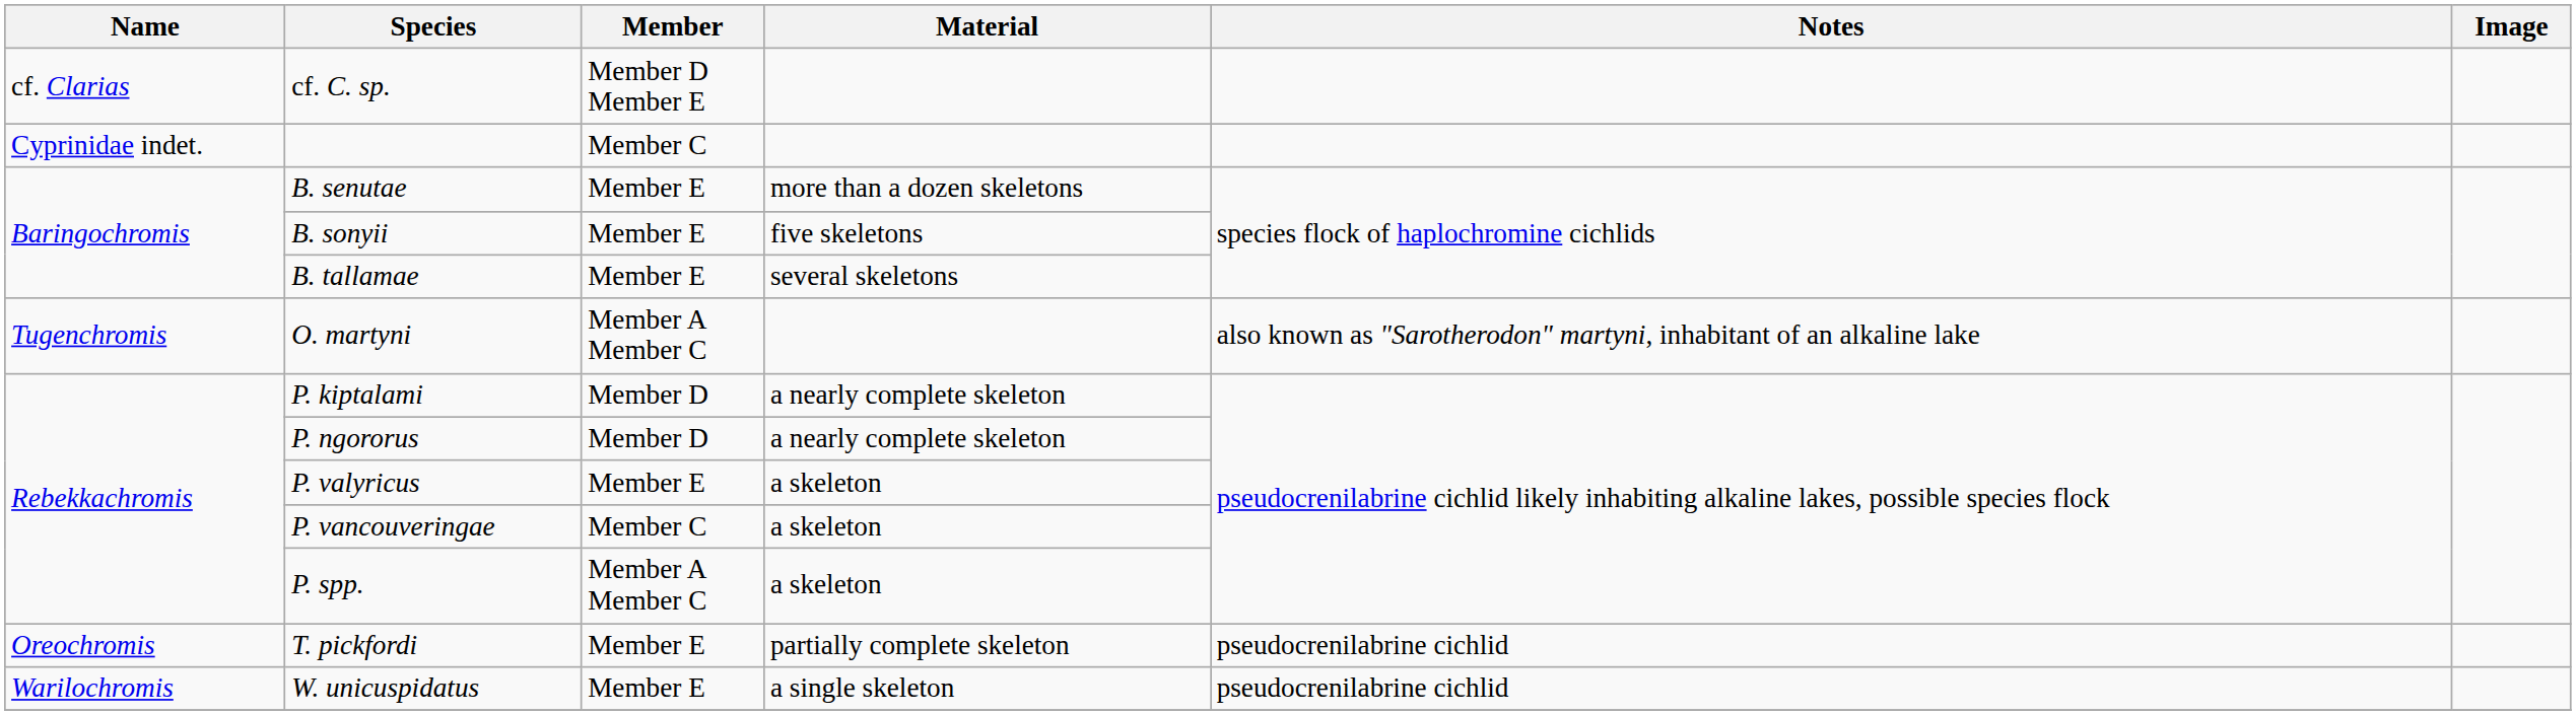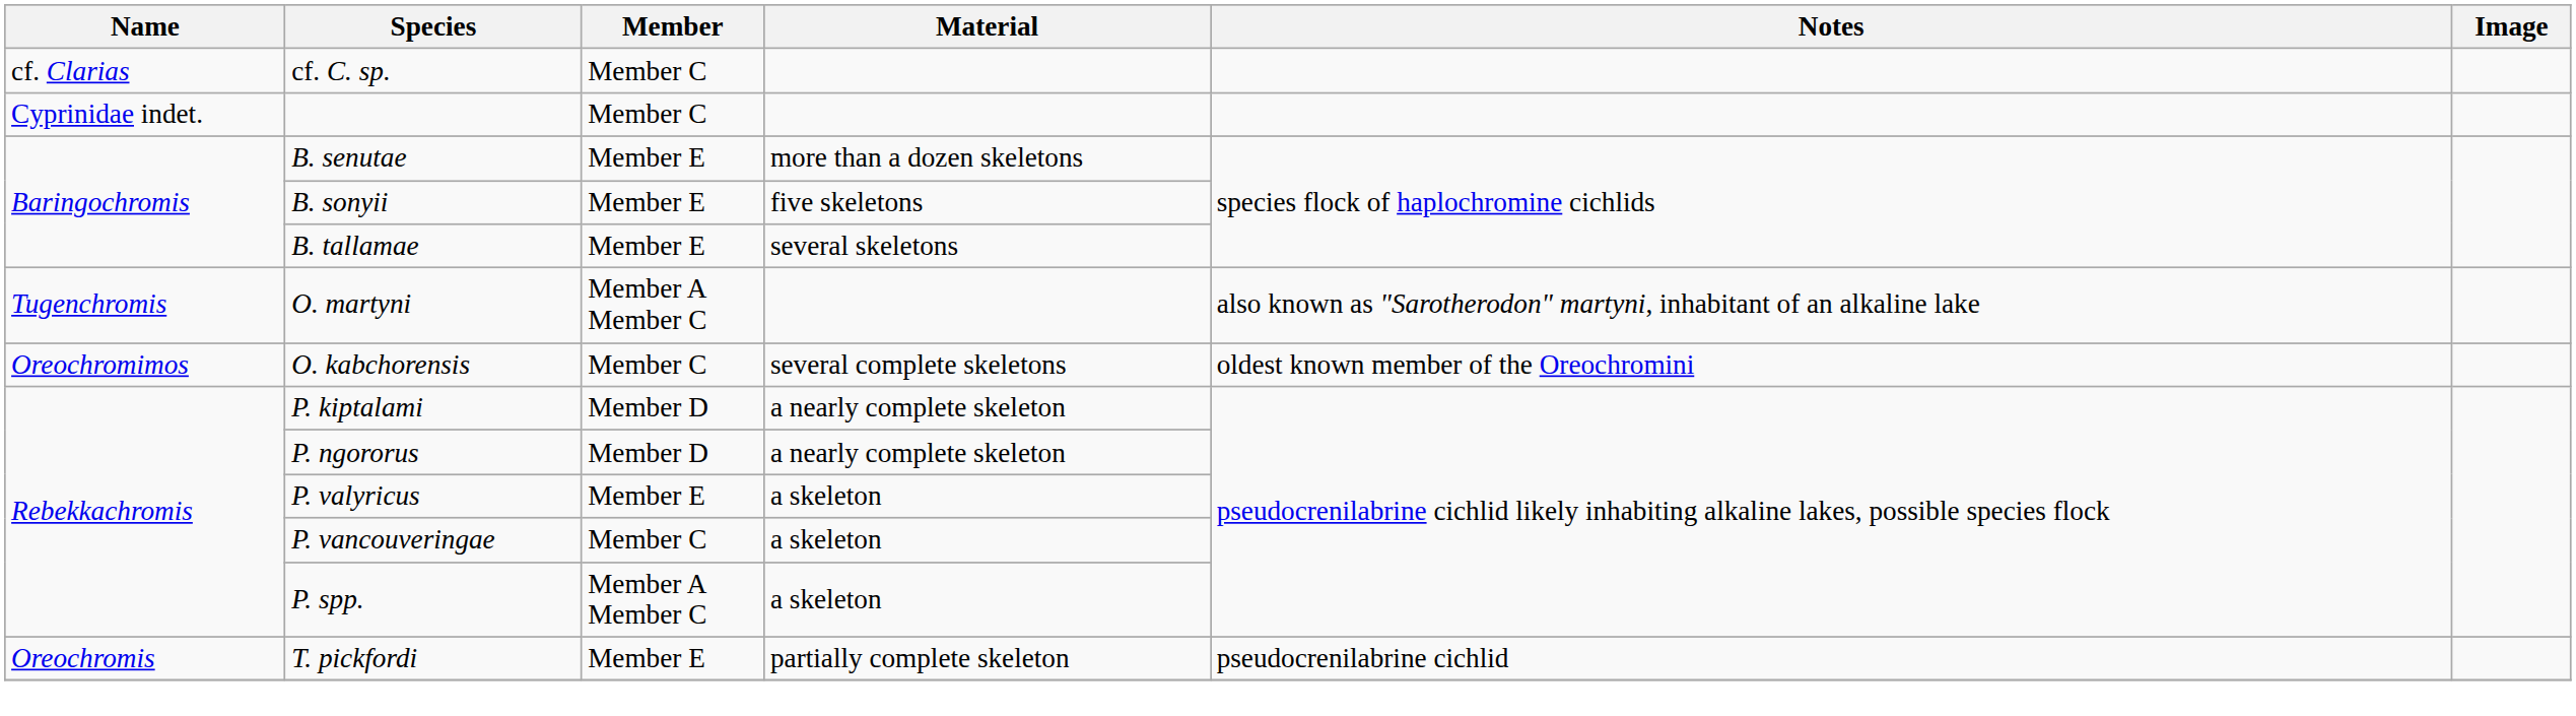cf. C. sp. | Member: Member D Member E -> Member C
+ row: Oreochromimos | O. kabchorensis | Member C | several complete skeletons | oldest known member of the Oreochromini
- row: Warilochromis | W. unicuspidatus | Member E | a single skeleton | pseudocrenilabrine cichlid
